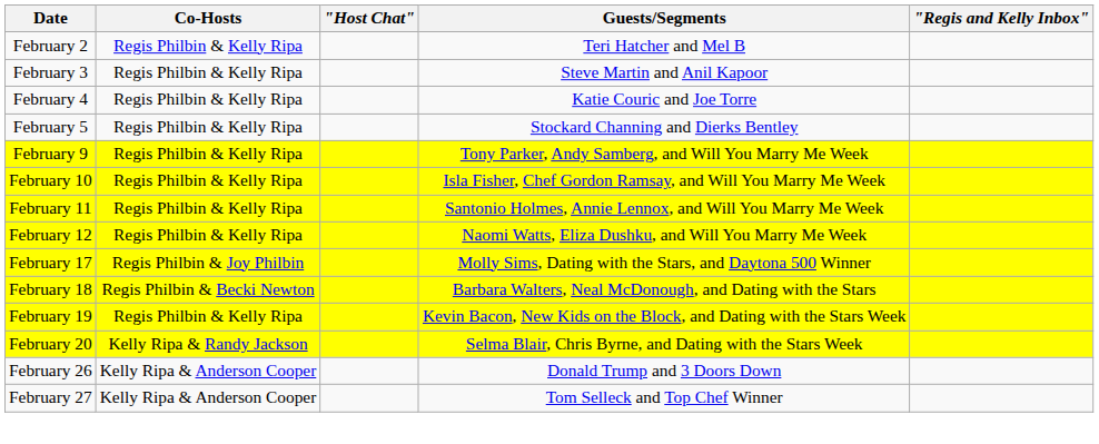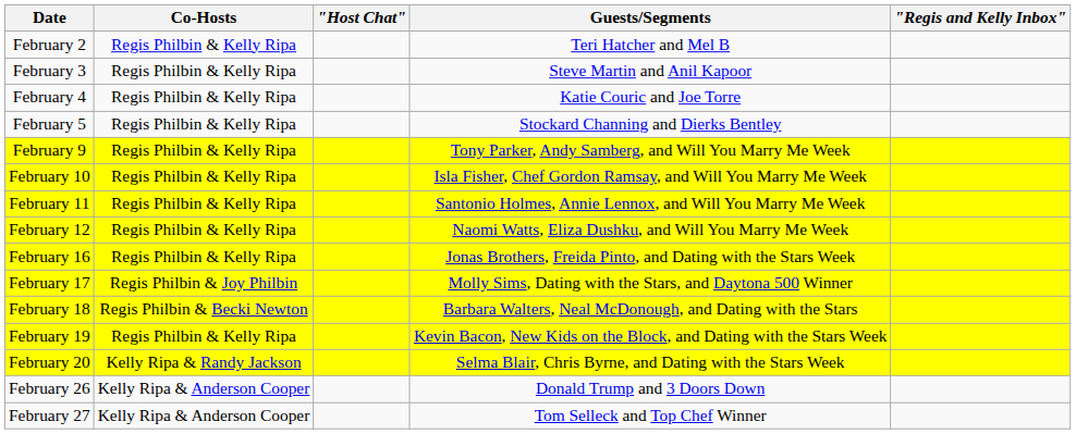+ row: February 16 | Regis Philbin & Kelly Ripa | Jonas Brothers, Freida Pinto, and Dating with the Stars Week
